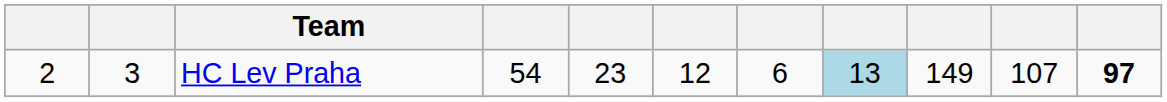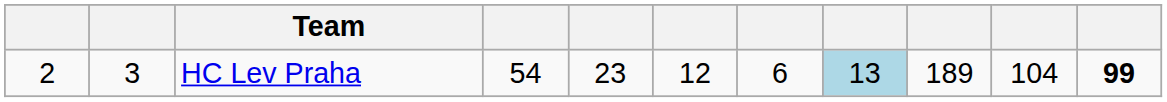HC Lev Praha | column 9: 149 -> 189
HC Lev Praha | column 10: 107 -> 104
HC Lev Praha | column 11: 97 -> 99
